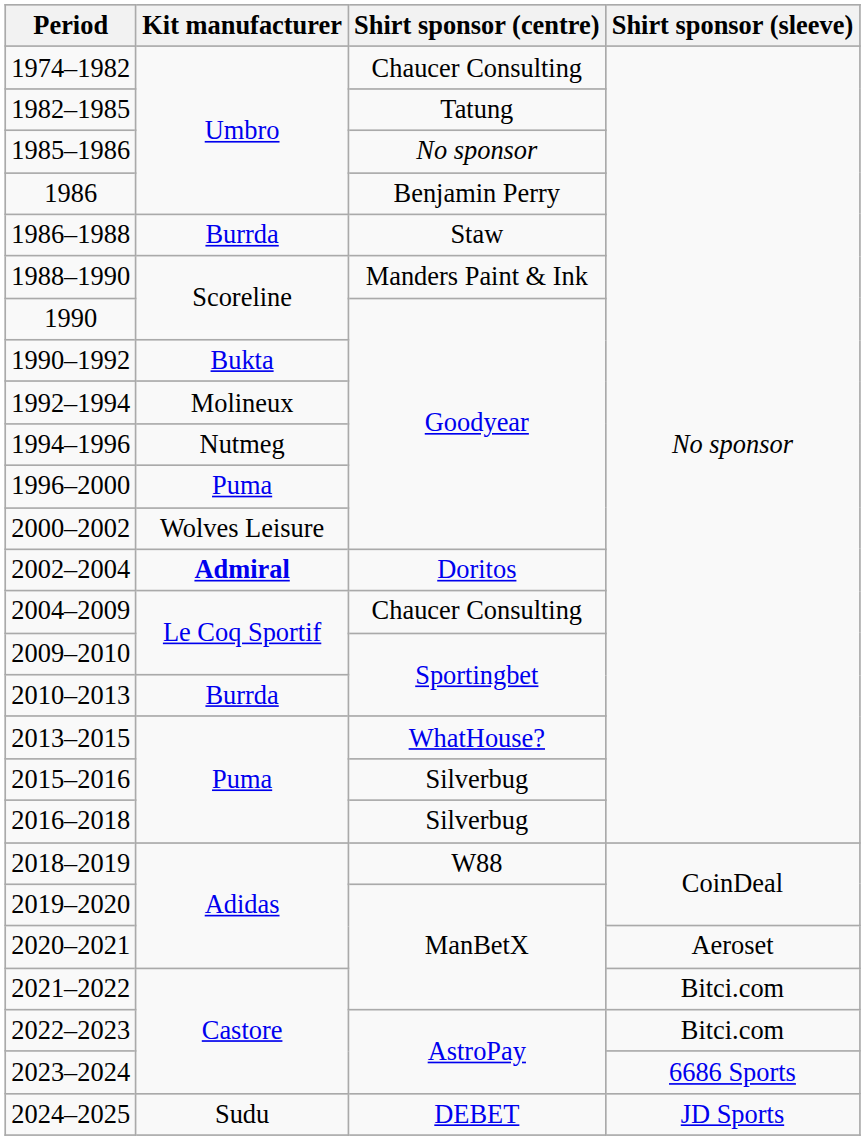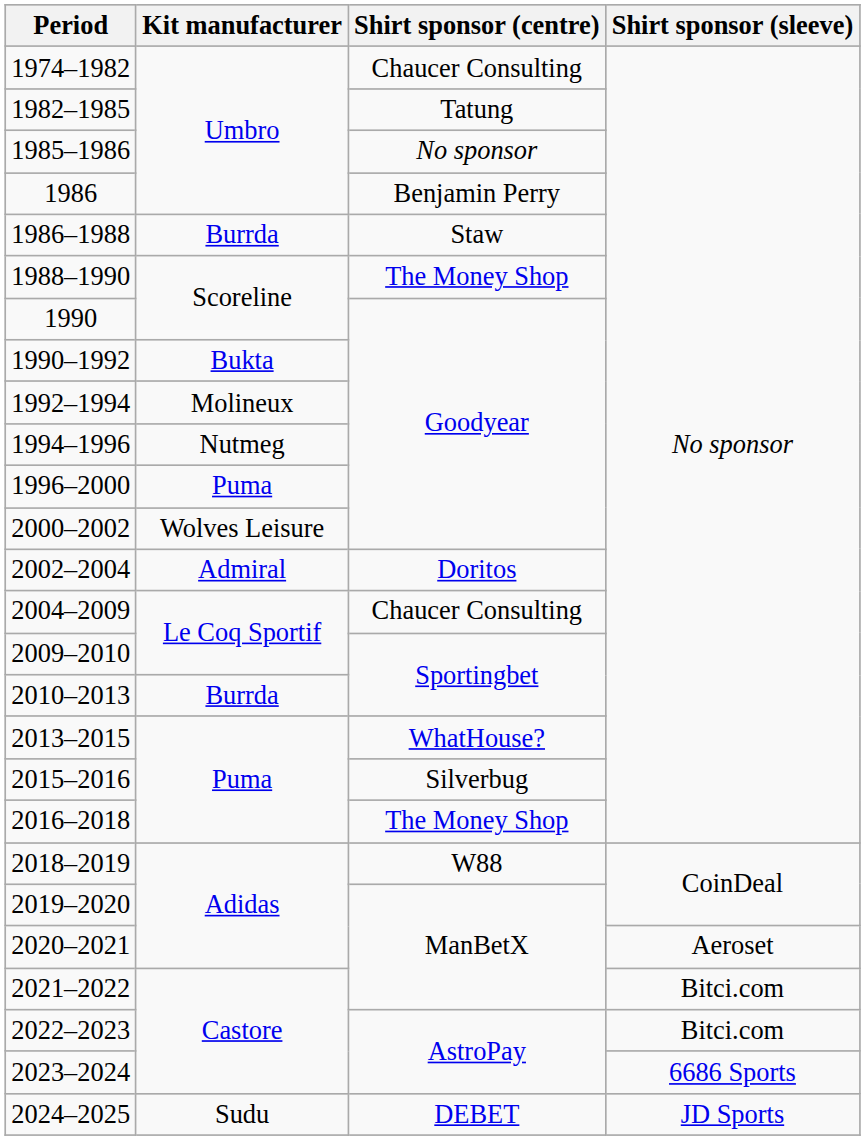1988–1990 | Shirt sponsor (centre): Manders Paint & Ink -> The Money Shop
2002–2004 | Kit manufacturer: bold -> normal
2016–2018 | Shirt sponsor (centre): Silverbug -> The Money Shop
